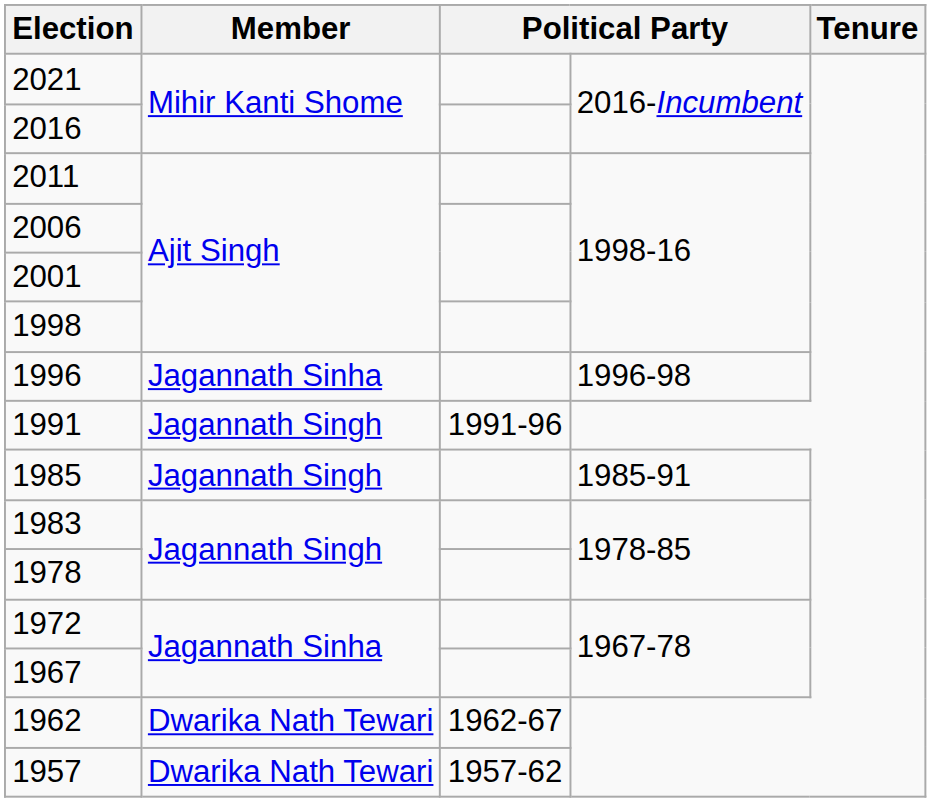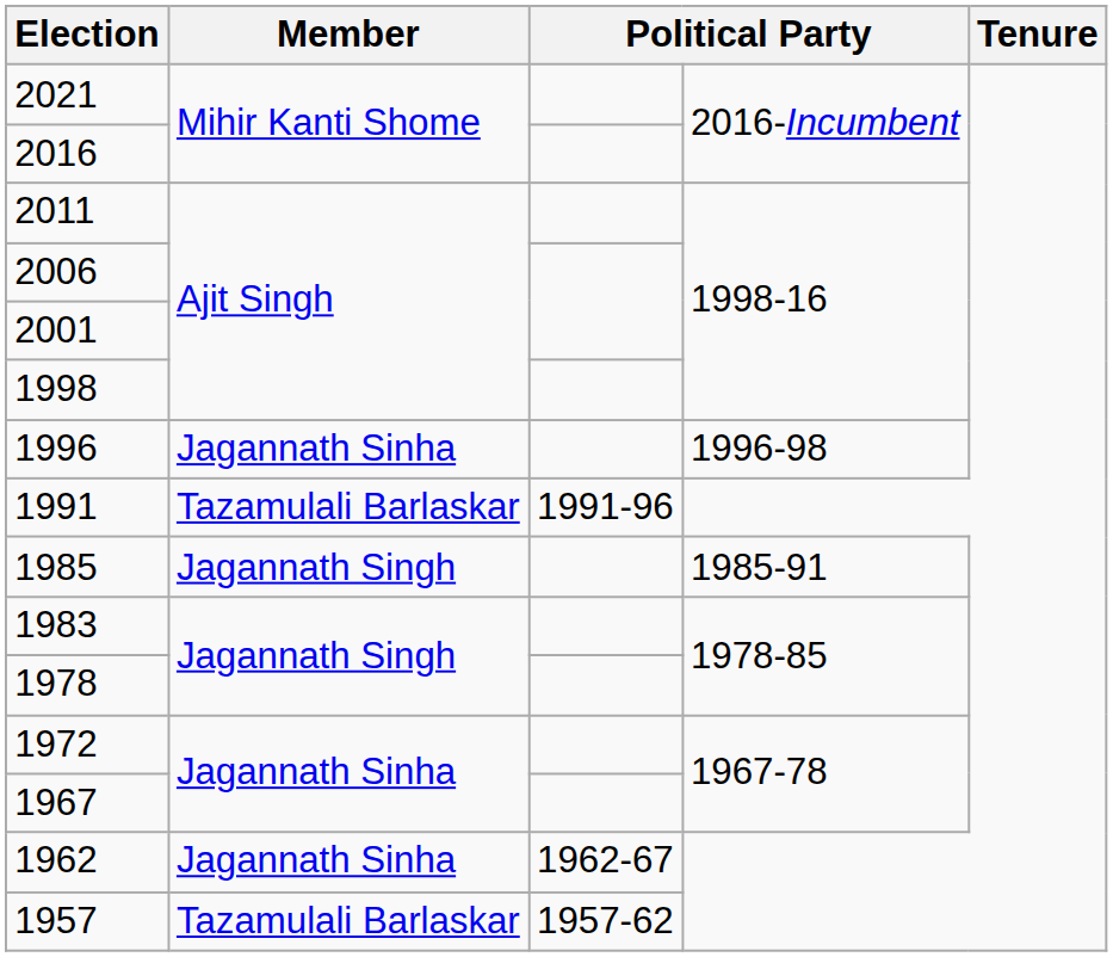1991 | Member: Jagannath Singh -> Tazamulali Barlaskar
1962 | Member: Dwarika Nath Tewari -> Jagannath Sinha
1957 | Member: Dwarika Nath Tewari -> Tazamulali Barlaskar
